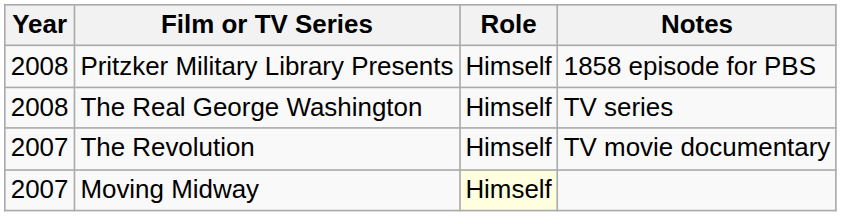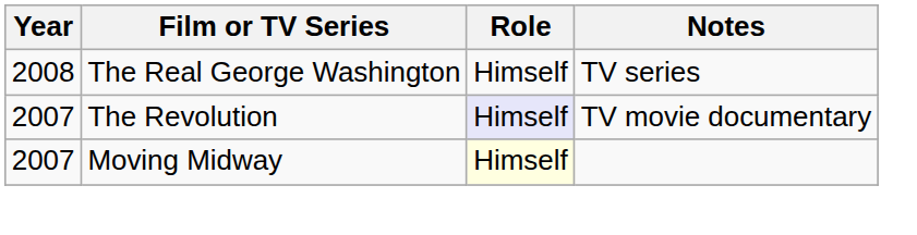- row: 2008 | Pritzker Military Library Presents | Himself | 1858 episode for PBS
The Revolution | Role: no background -> lavender background
